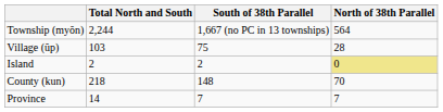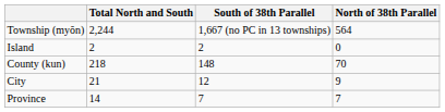- row: Village (ŭp) | 103 | 75 | 28
Island | North of 38th Parallel: khaki background -> no background
+ row: City | 21 | 12 | 9
